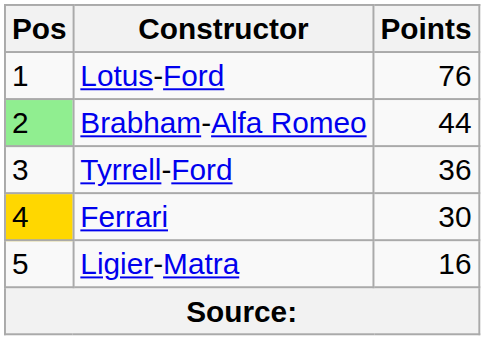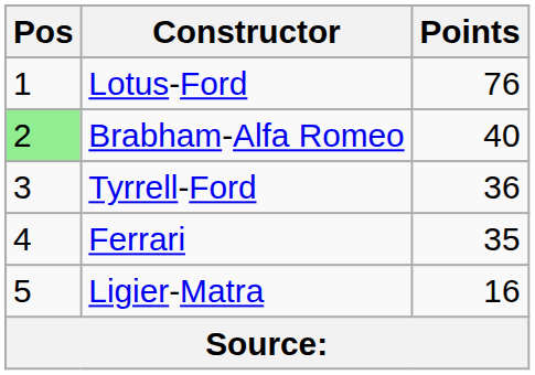Brabham-Alfa Romeo | Points: 44 -> 40
Ferrari | Pos: gold background -> no background
Ferrari | Points: 30 -> 35
